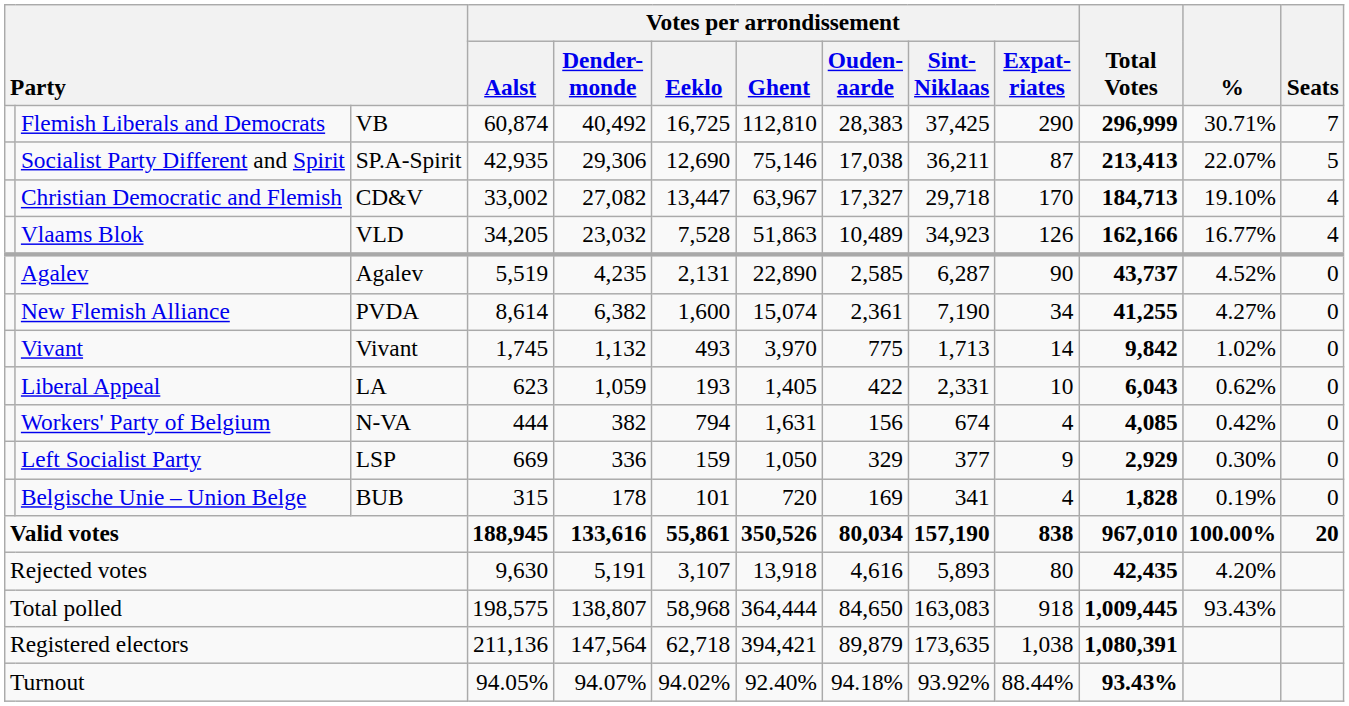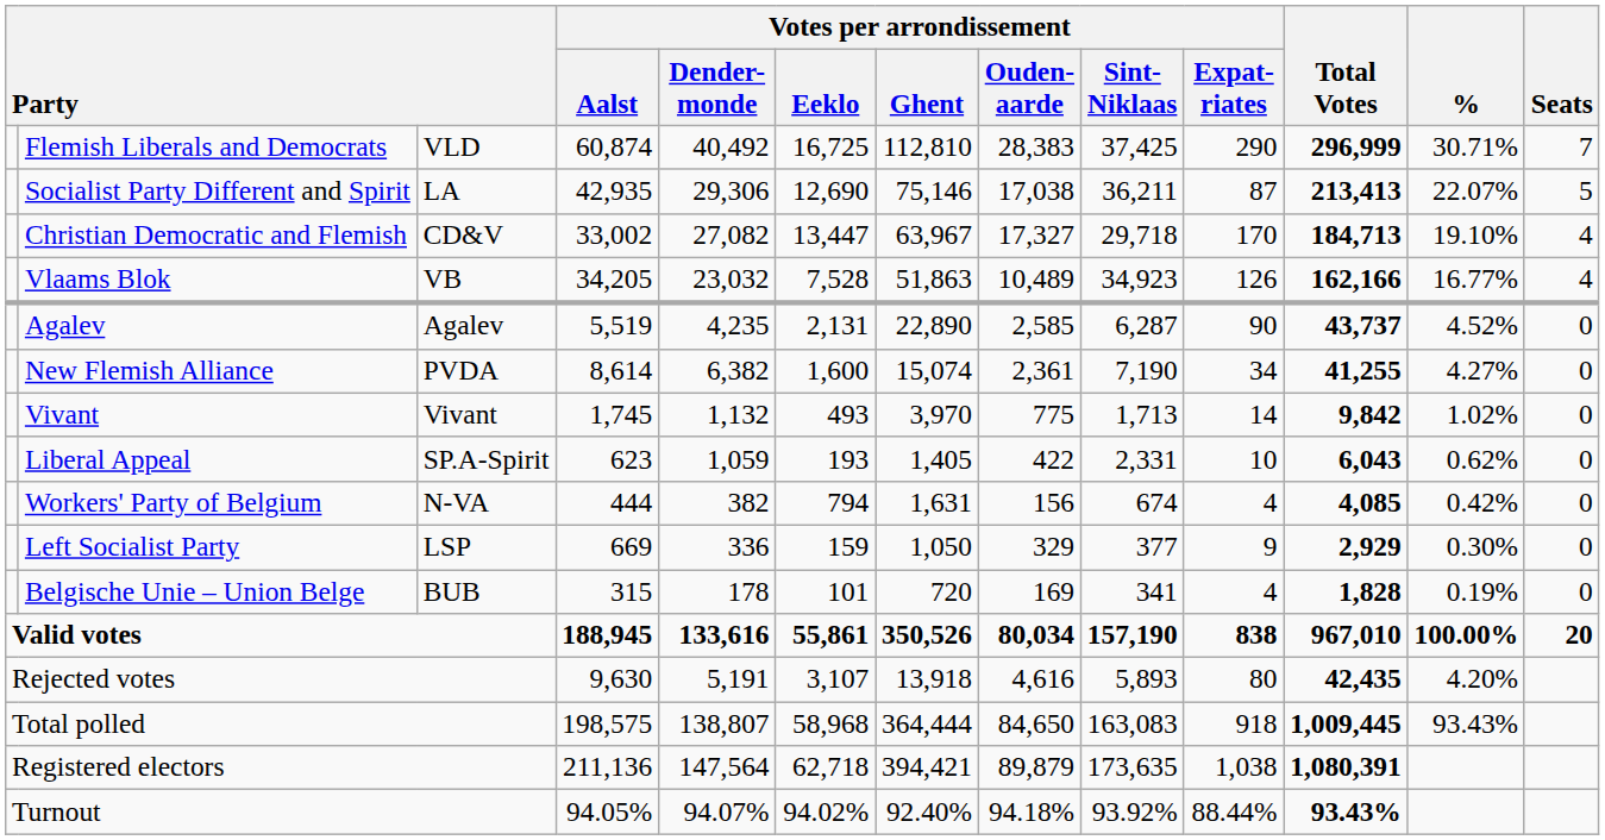Flemish Liberals and Democrats | column 3: VB -> VLD
Socialist Party Different and Spirit | column 3: SP.A-Spirit -> LA
Vlaams Blok | column 3: VLD -> VB
Liberal Appeal | column 3: LA -> SP.A-Spirit
